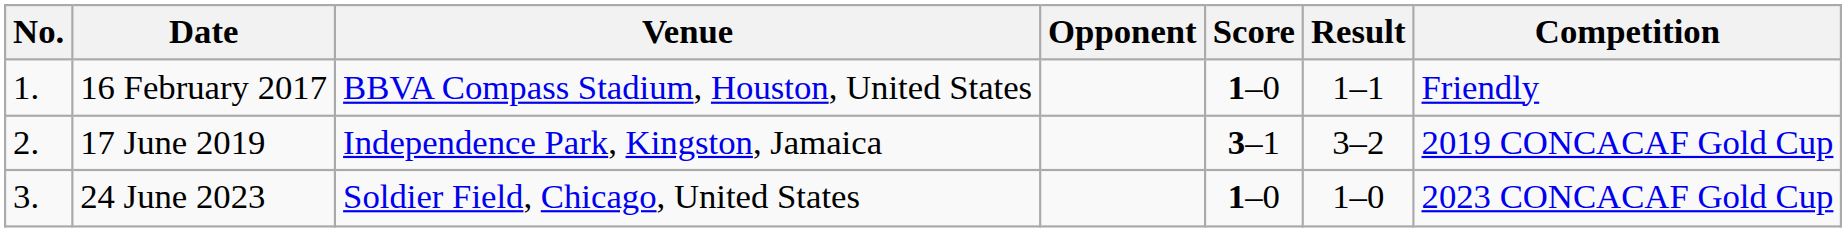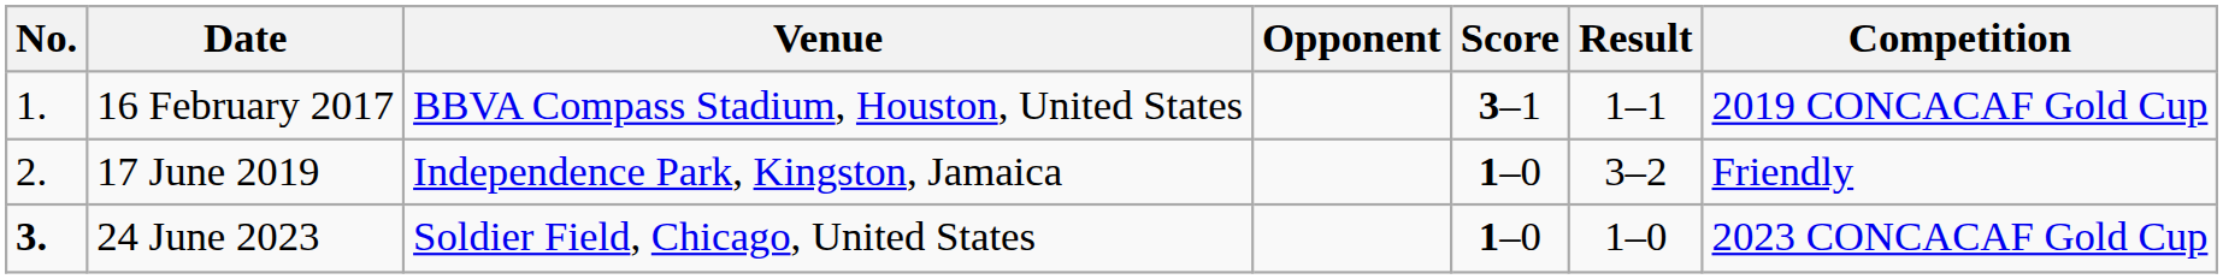16 February 2017 | Score: 1–0 -> 3–1
16 February 2017 | Competition: Friendly -> 2019 CONCACAF Gold Cup
17 June 2019 | Score: 3–1 -> 1–0
17 June 2019 | Competition: 2019 CONCACAF Gold Cup -> Friendly
24 June 2023 | No.: normal -> bold
